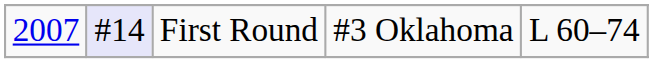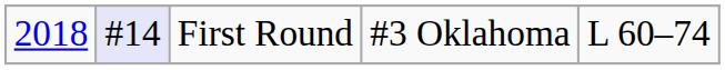First Round | column 1: 2007 -> 2018
